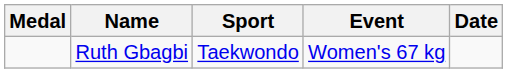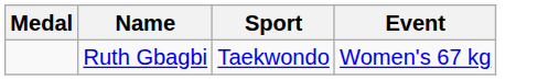- column: Date
